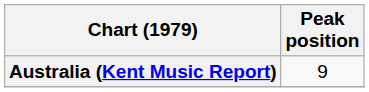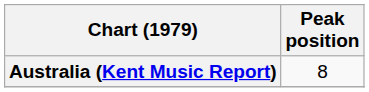Australia (Kent Music Report) | Peak position: 9 -> 8
